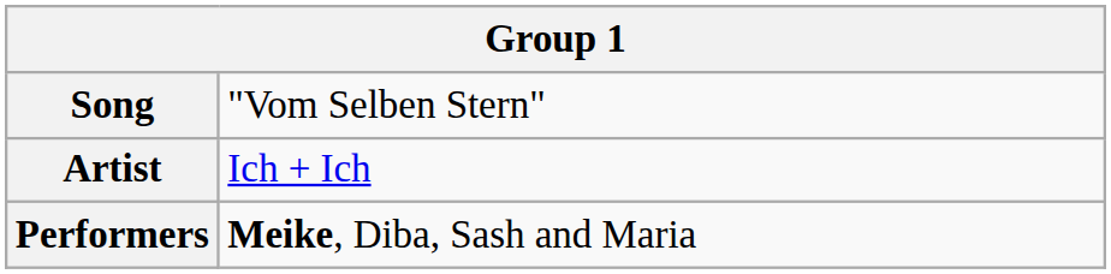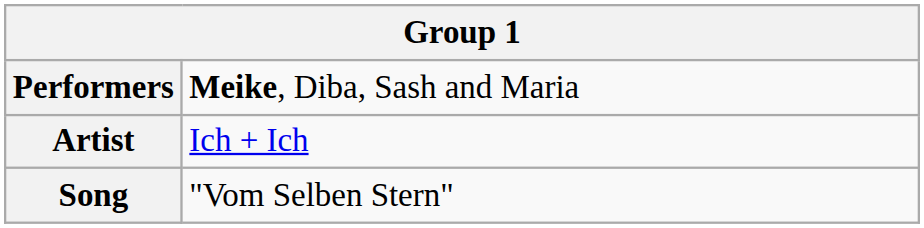rows swapped: Song <-> Performers
